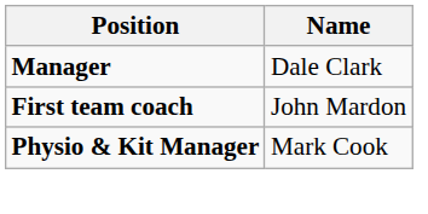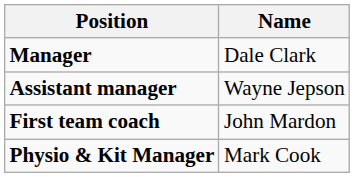+ row: Assistant manager | Wayne Jepson
